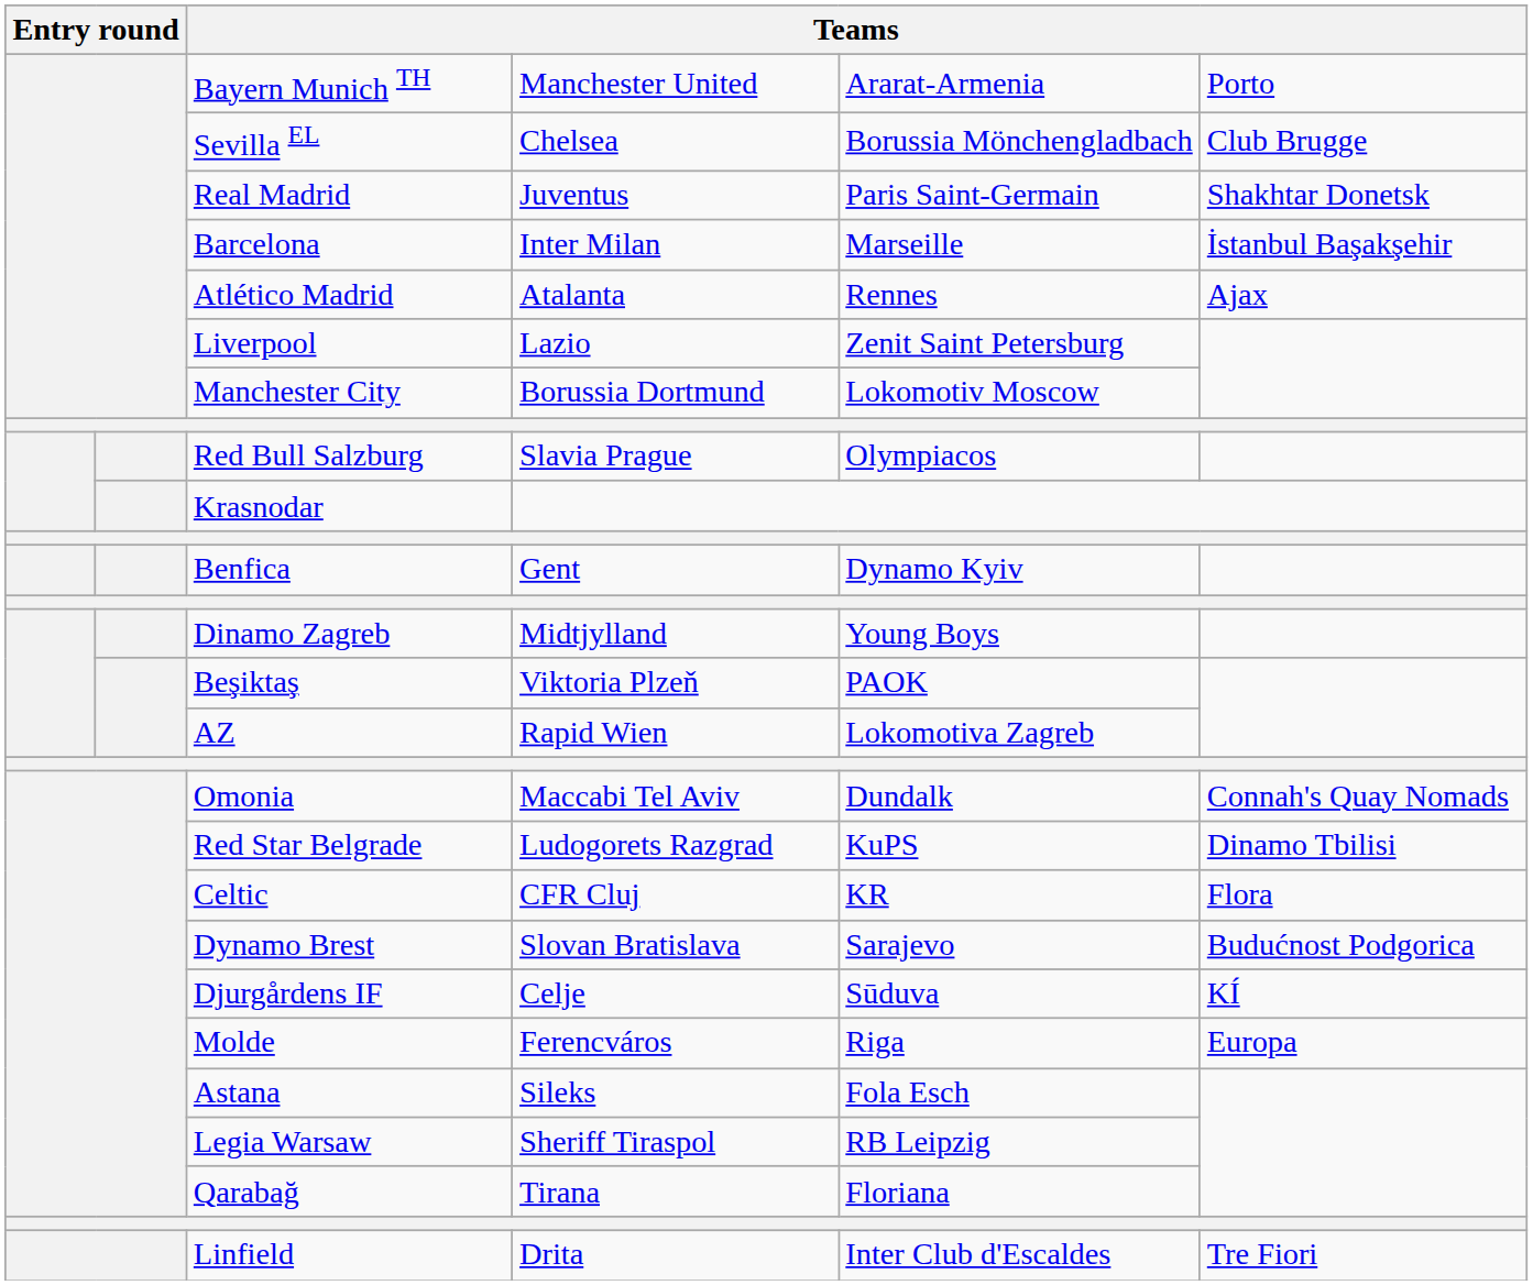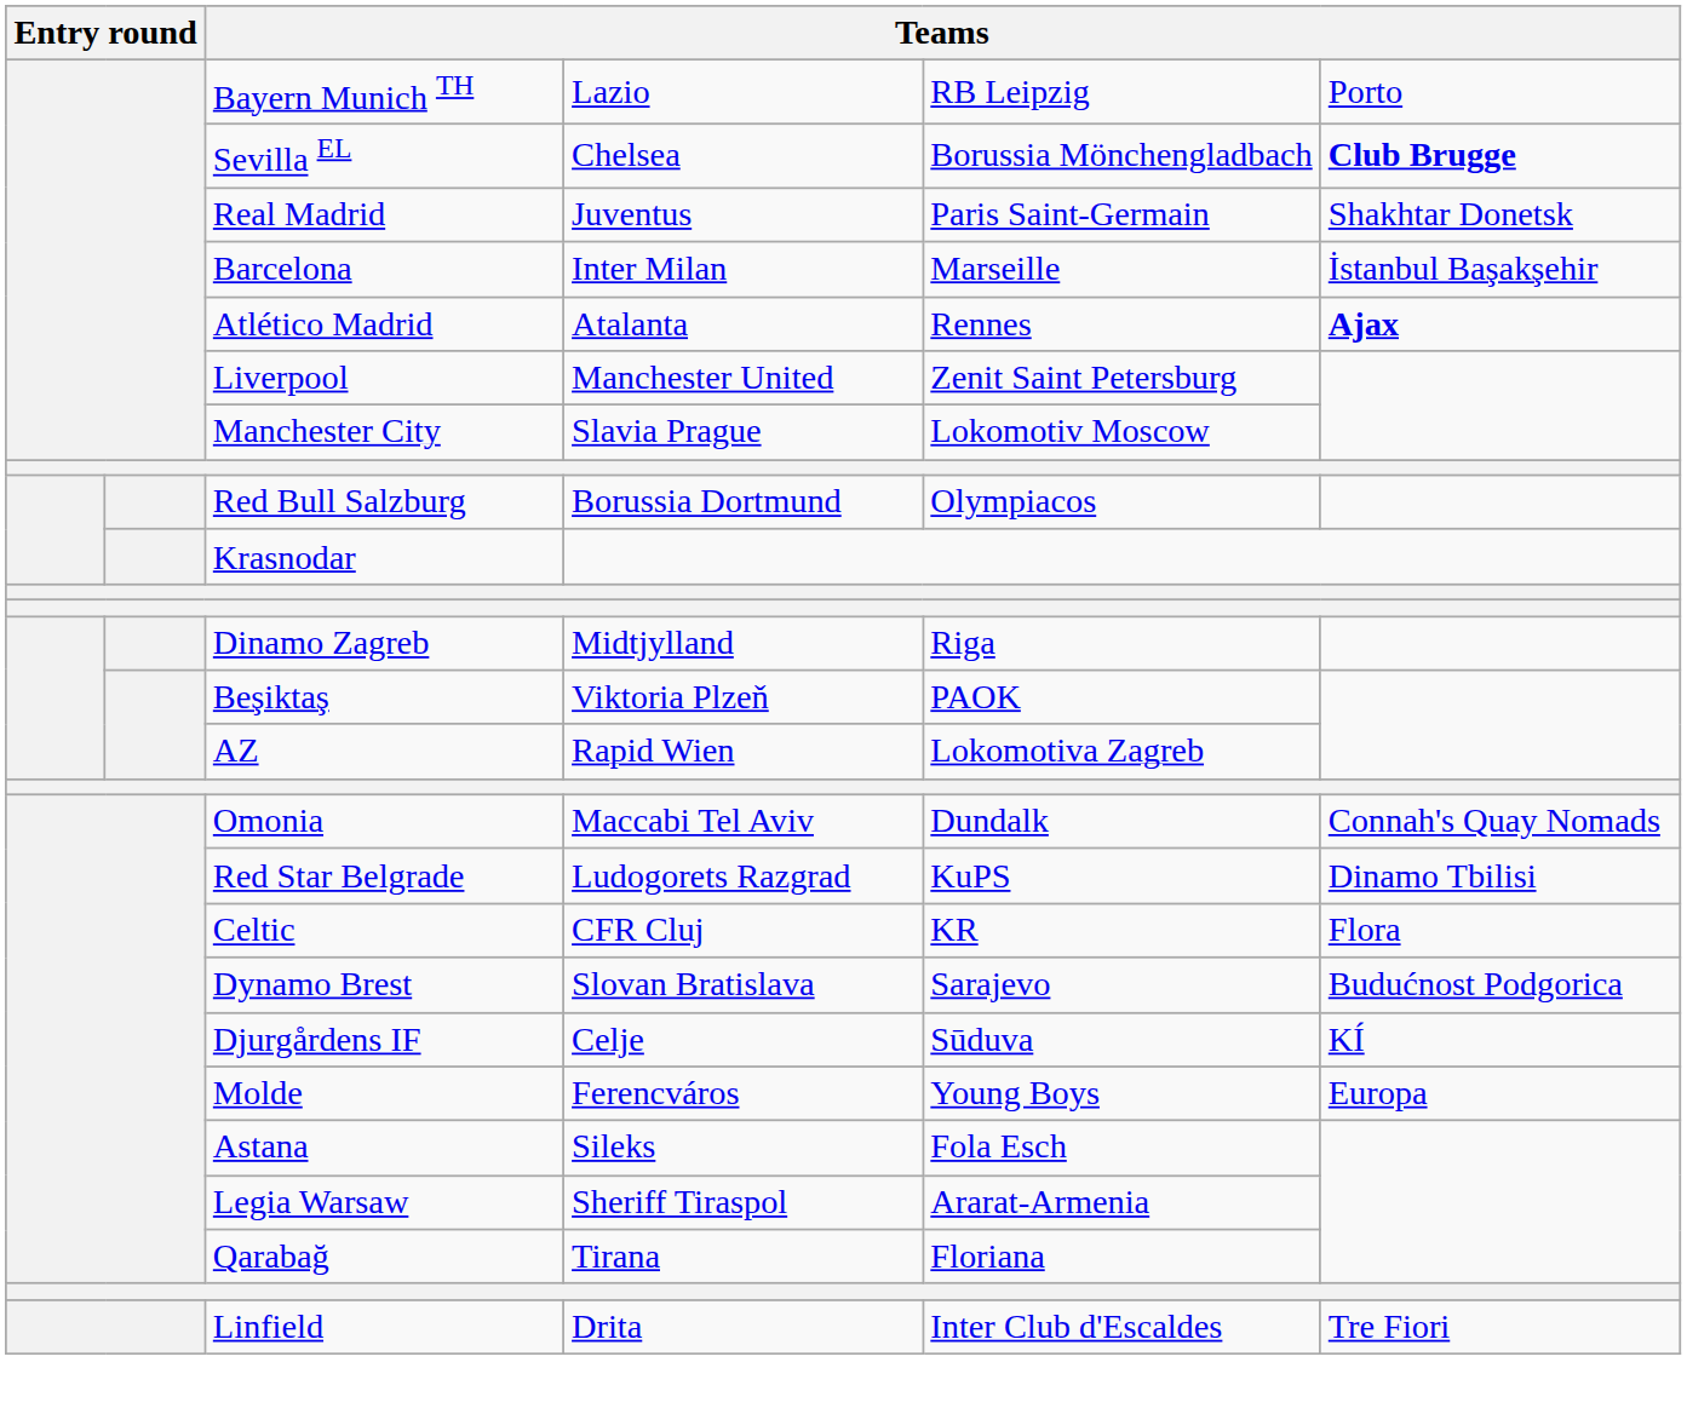Bayern Munich TH | column 4: Manchester United -> Lazio
Bayern Munich TH | column 5: Ararat-Armenia -> RB Leipzig
Sevilla EL | column 6: normal -> bold
Atlético Madrid | column 6: normal -> bold
Liverpool | column 4: Lazio -> Manchester United
Manchester City | column 4: Borussia Dortmund -> Slavia Prague
Red Bull Salzburg | column 4: Slavia Prague -> Borussia Dortmund
- row: Benfica | Gent | Dynamo Kyiv
Dinamo Zagreb | column 5: Young Boys -> Riga
Molde | column 5: Riga -> Young Boys
Legia Warsaw | column 5: RB Leipzig -> Ararat-Armenia
